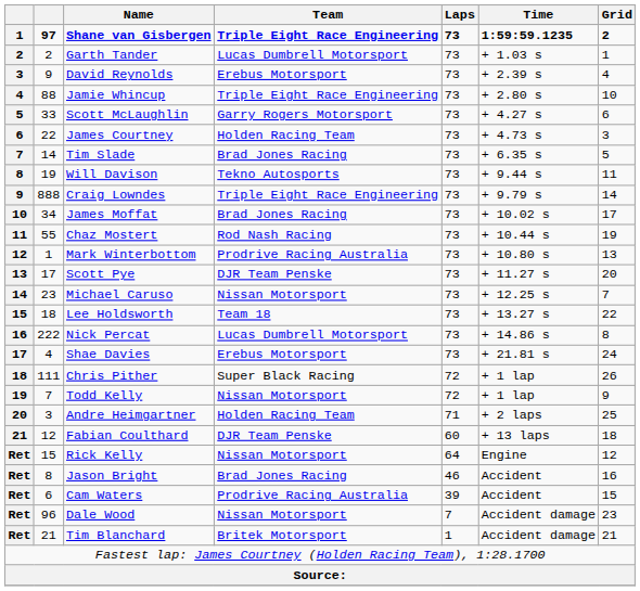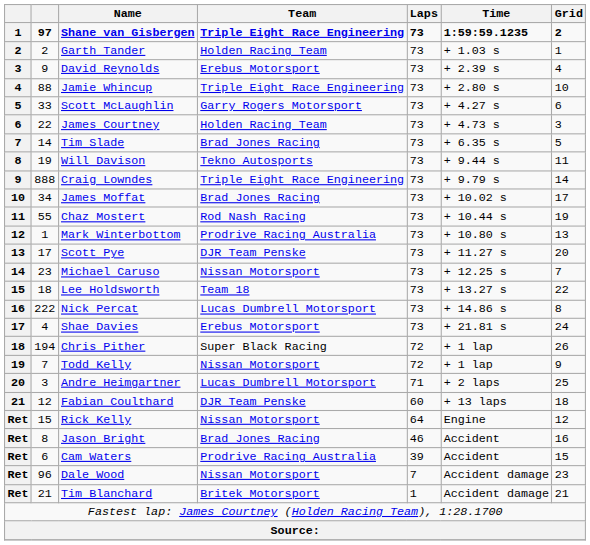Garth Tander | Team: Lucas Dumbrell Motorsport -> Holden Racing Team
Chris Pither | column 2: 111 -> 194
Andre Heimgartner | Team: Holden Racing Team -> Lucas Dumbrell Motorsport
